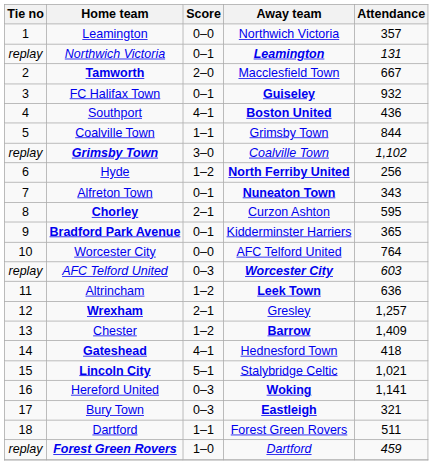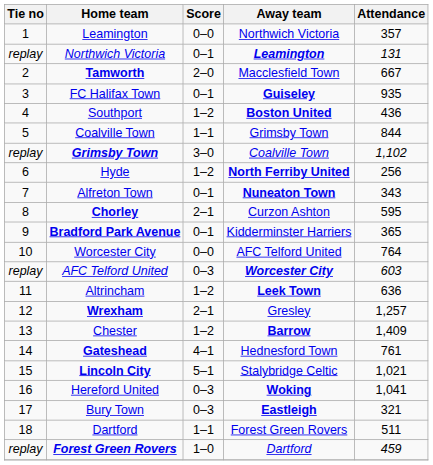FC Halifax Town | Attendance: 932 -> 935
Southport | Score: 4–1 -> 1–2
Gateshead | Attendance: 418 -> 761
Hereford United | Attendance: 1,141 -> 1,041
